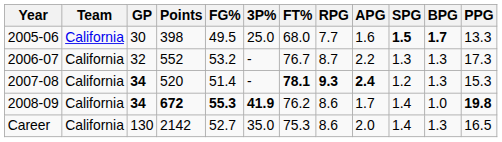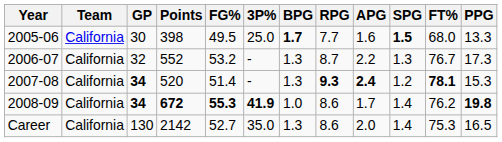columns swapped: FT% <-> BPG
